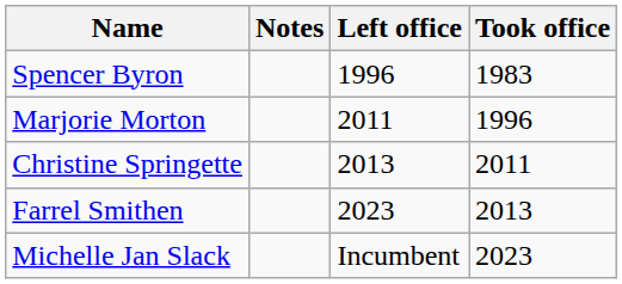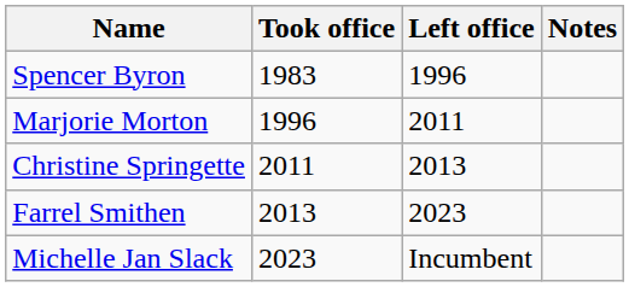columns swapped: Took office <-> Notes
